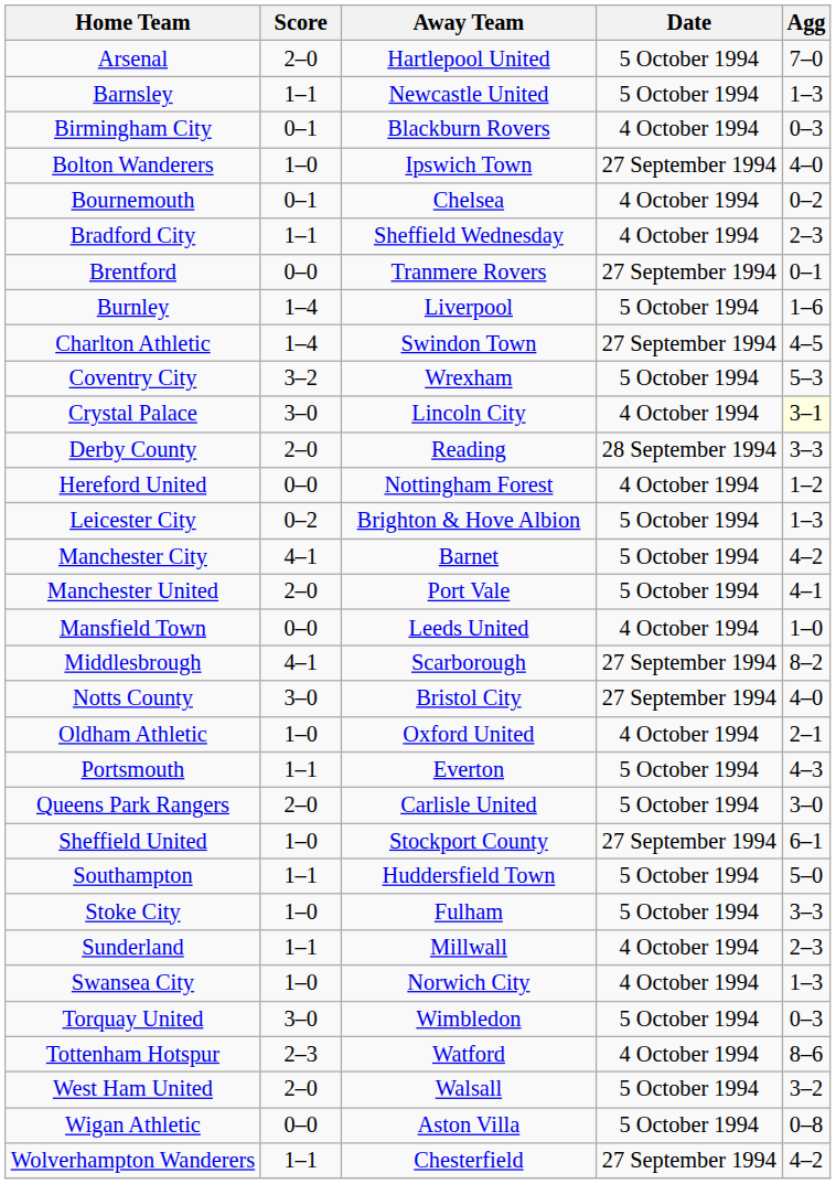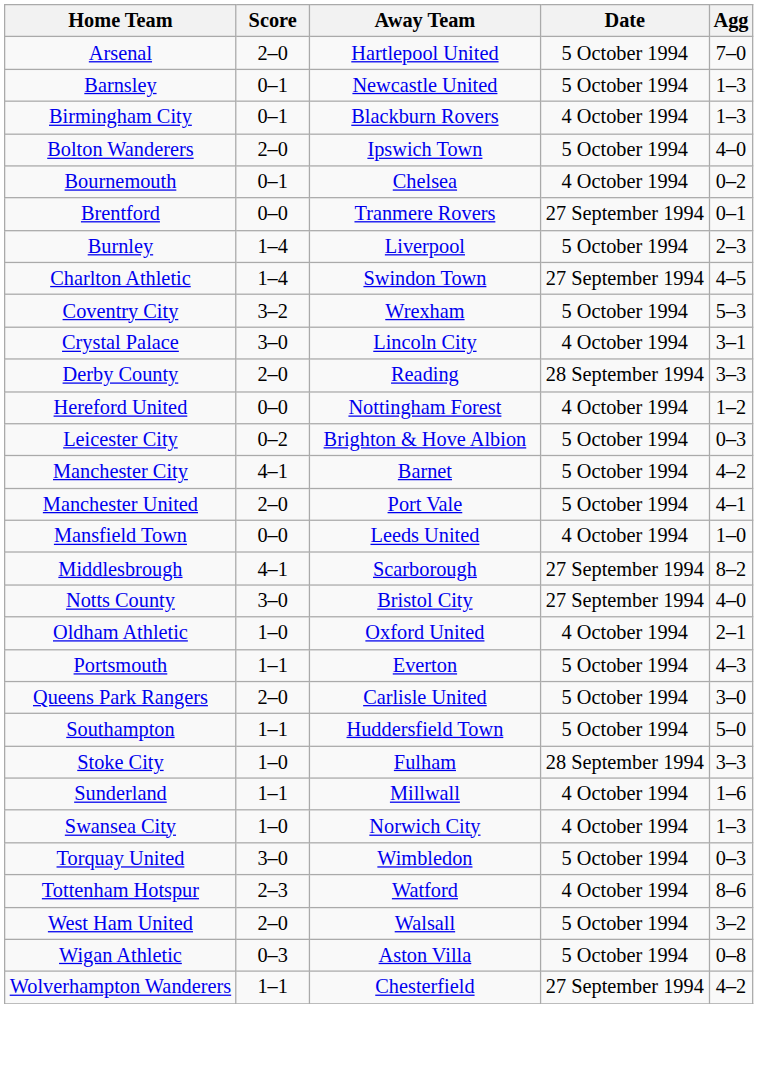Barnsley | Score: 1–1 -> 0–1
Birmingham City | Agg: 0–3 -> 1–3
Bolton Wanderers | Score: 1–0 -> 2–0
Bolton Wanderers | Date: 27 September 1994 -> 5 October 1994
- row: Bradford City | 1–1 | Sheffield Wednesday | 4 October 1994 | 2–3
Burnley | Agg: 1–6 -> 2–3
Crystal Palace | Agg: lightyellow background -> no background
Leicester City | Agg: 1–3 -> 0–3
- row: Sheffield United | 1–0 | Stockport County | 27 September 1994 | 6–1
Stoke City | Date: 5 October 1994 -> 28 September 1994
Sunderland | Agg: 2–3 -> 1–6
Wigan Athletic | Score: 0–0 -> 0–3
